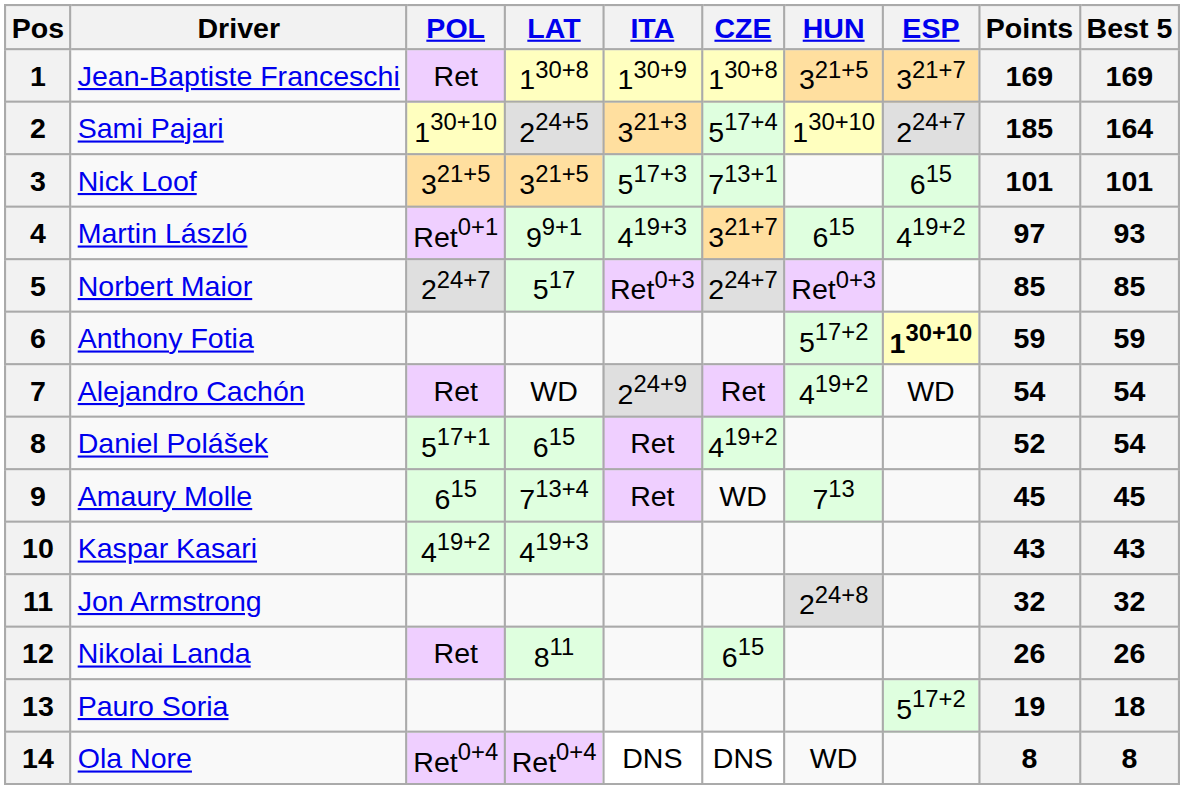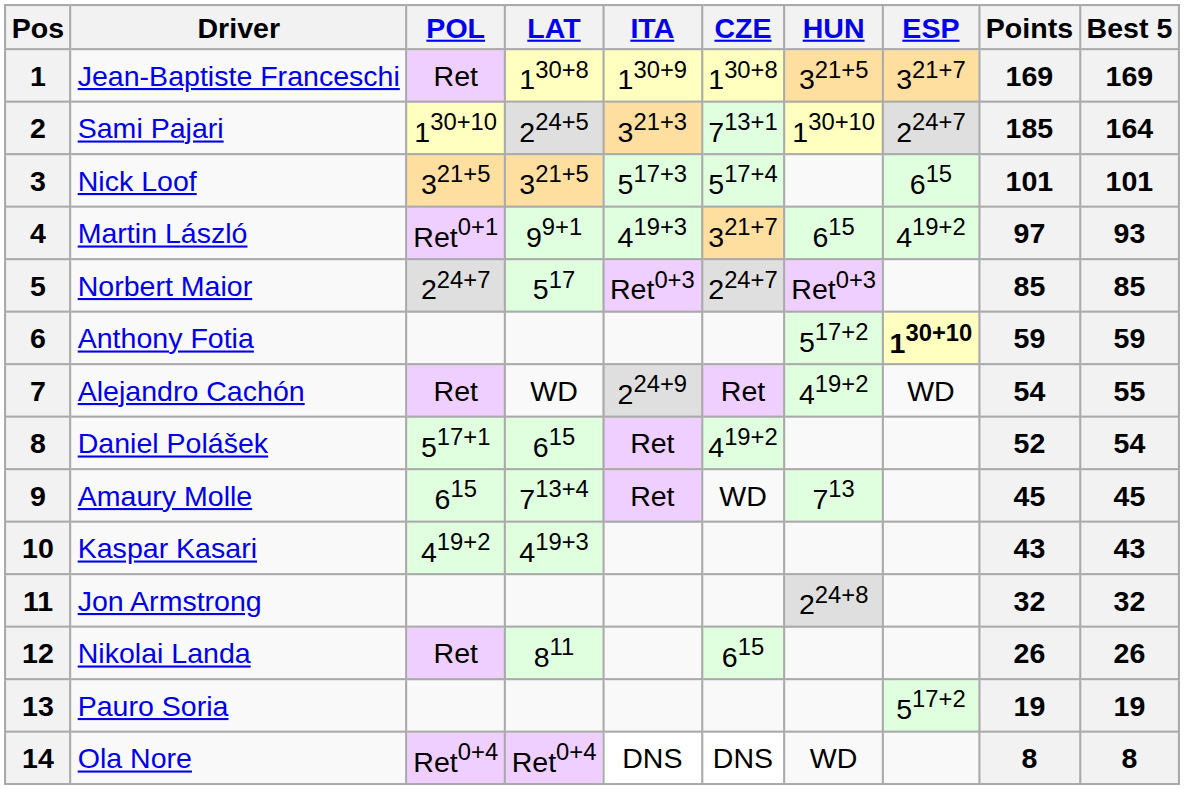Sami Pajari | CZE: 517+4 -> 713+1
Nick Loof | CZE: 713+1 -> 517+4
Alejandro Cachón | Best 5: 54 -> 55
Pauro Soria | Best 5: 18 -> 19
